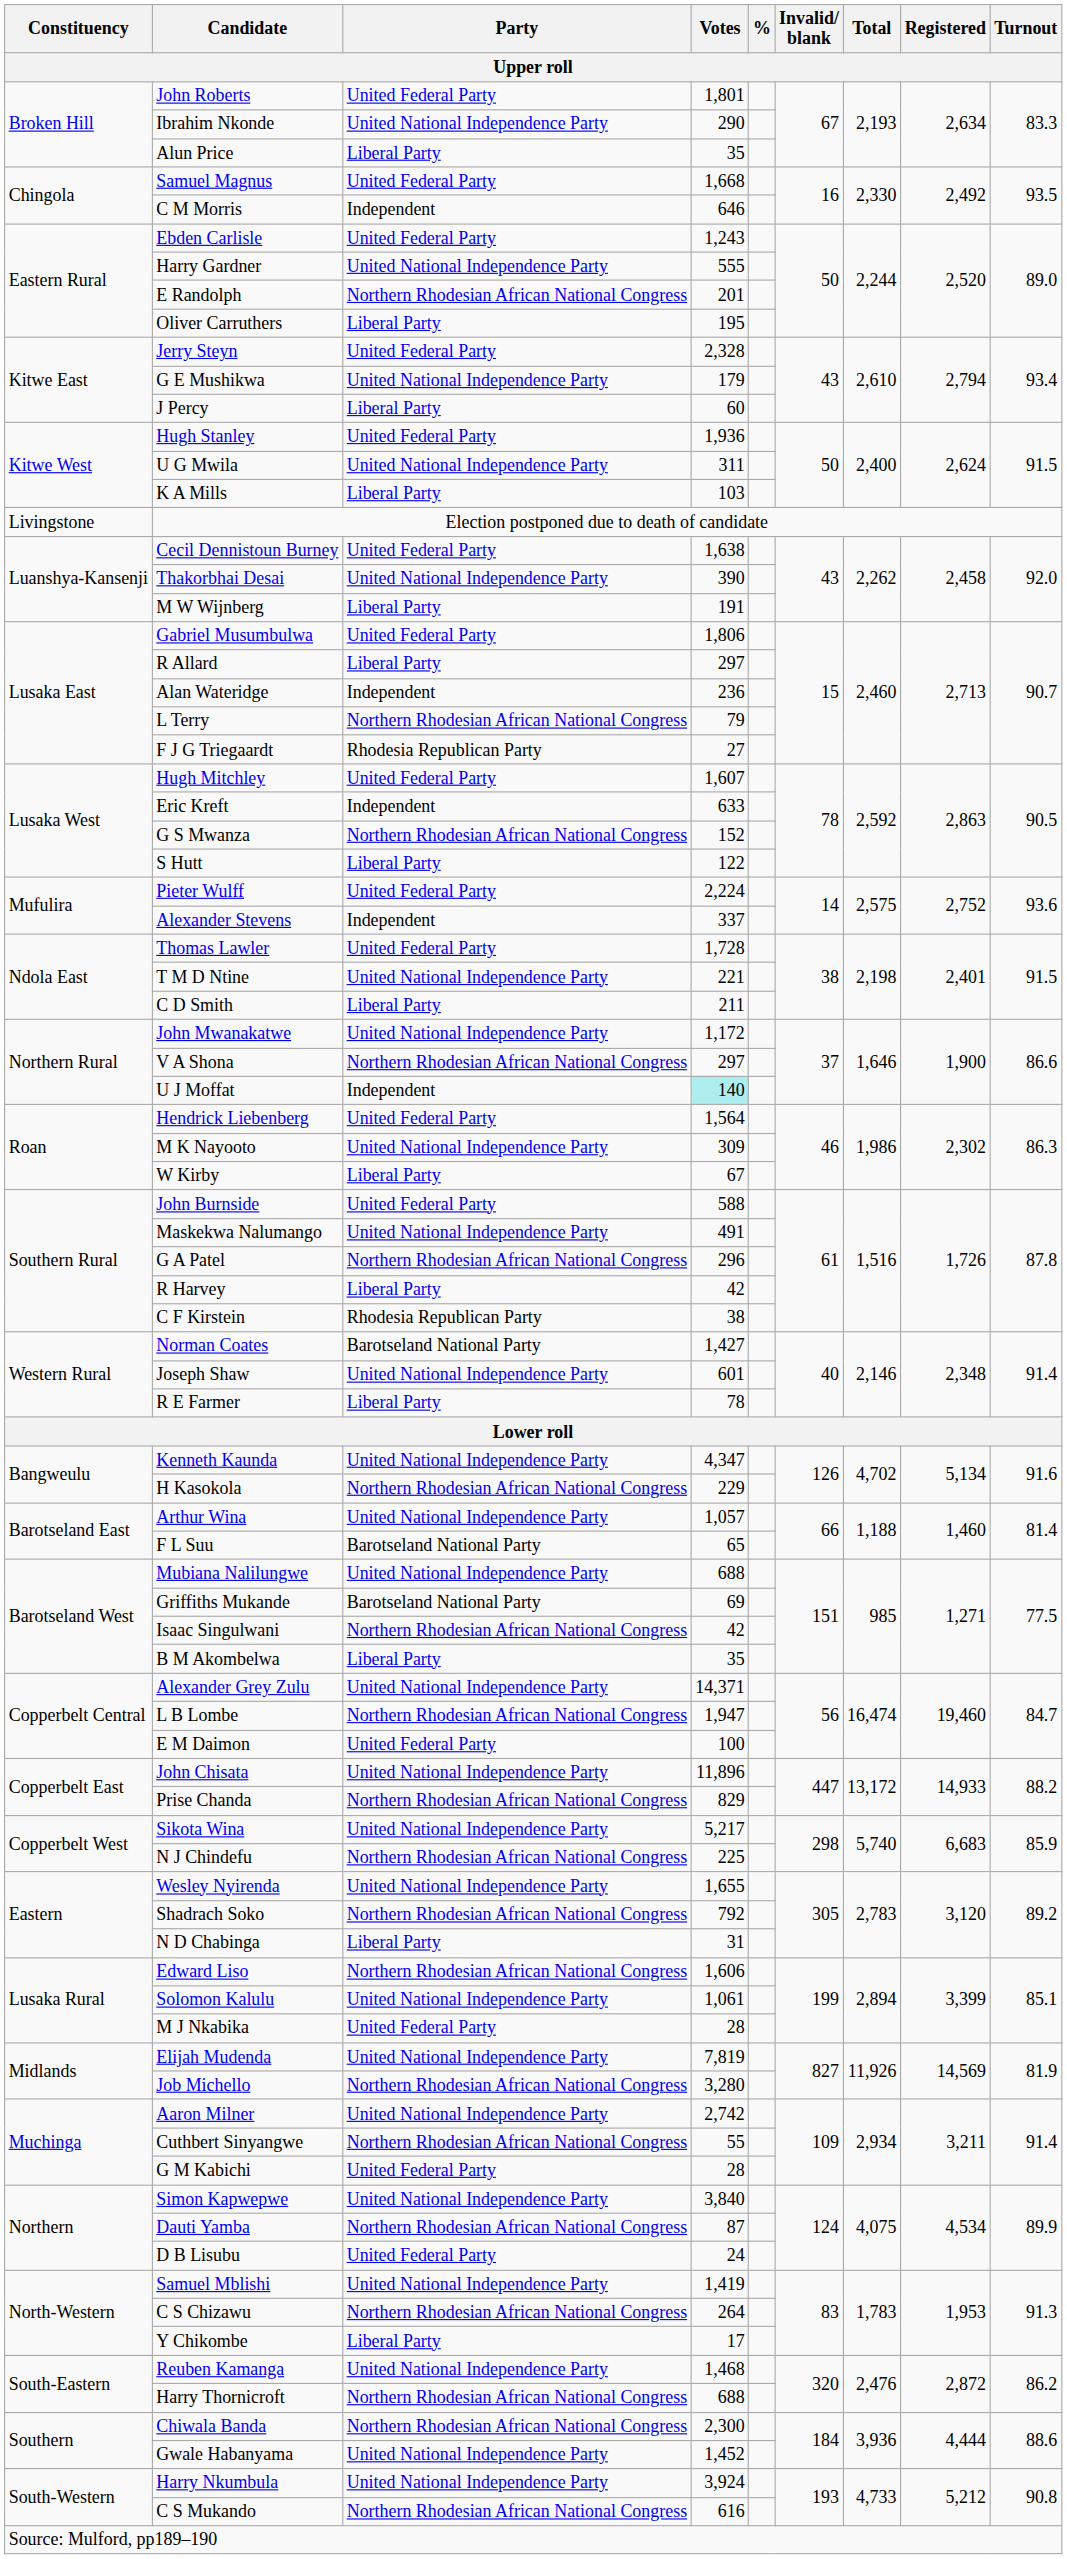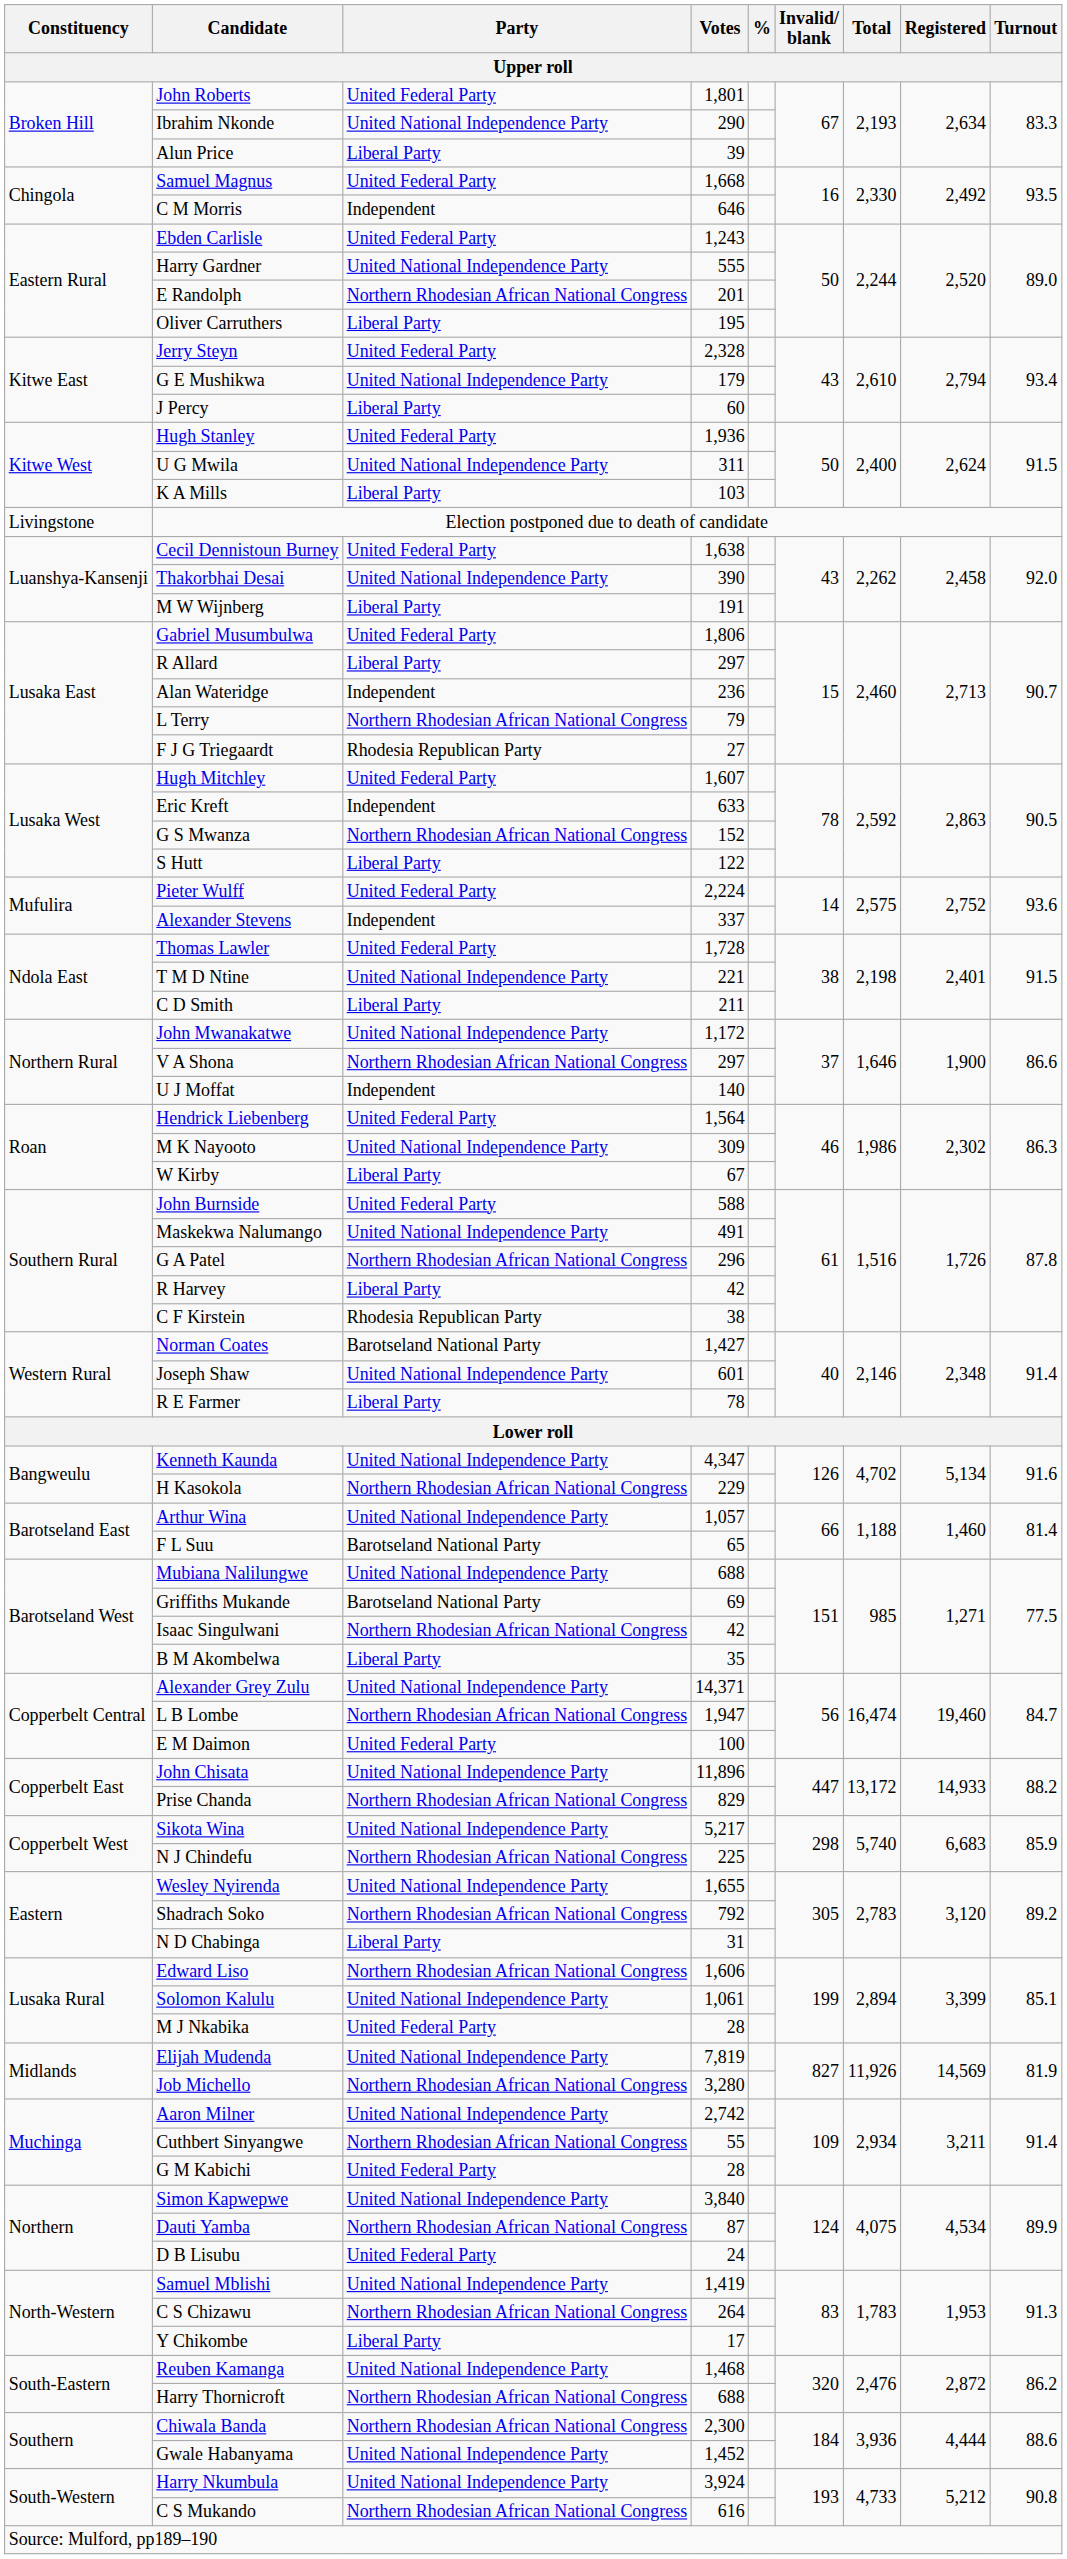Alun Price | Votes: 35 -> 39
U J Moffat | Votes: paleturquoise background -> no background
